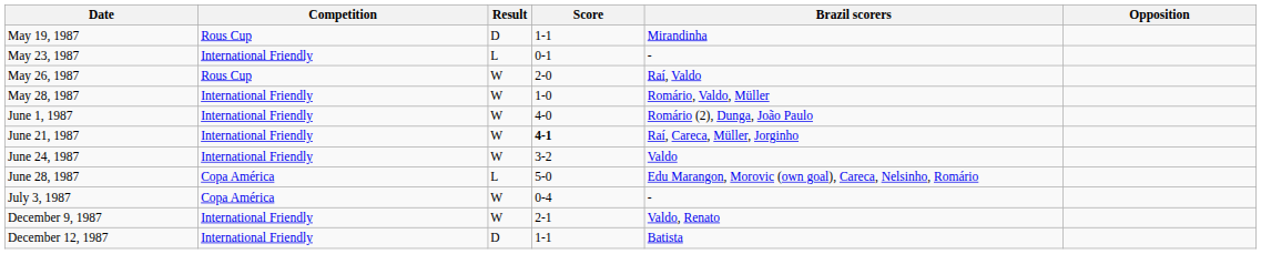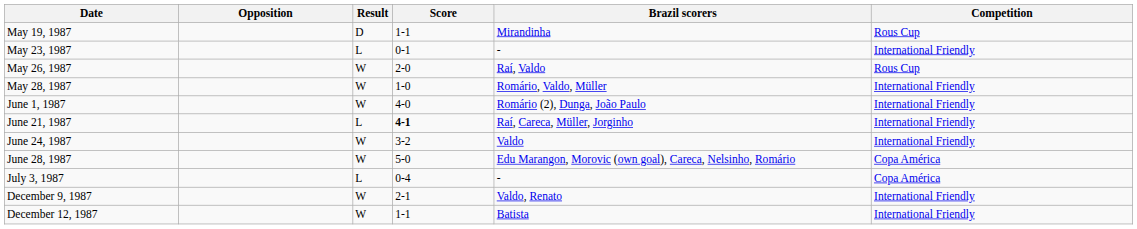columns swapped: Opposition <-> Competition
June 21, 1987 | Result: W -> L
June 28, 1987 | Result: L -> W
July 3, 1987 | Result: W -> L
December 12, 1987 | Result: D -> W
